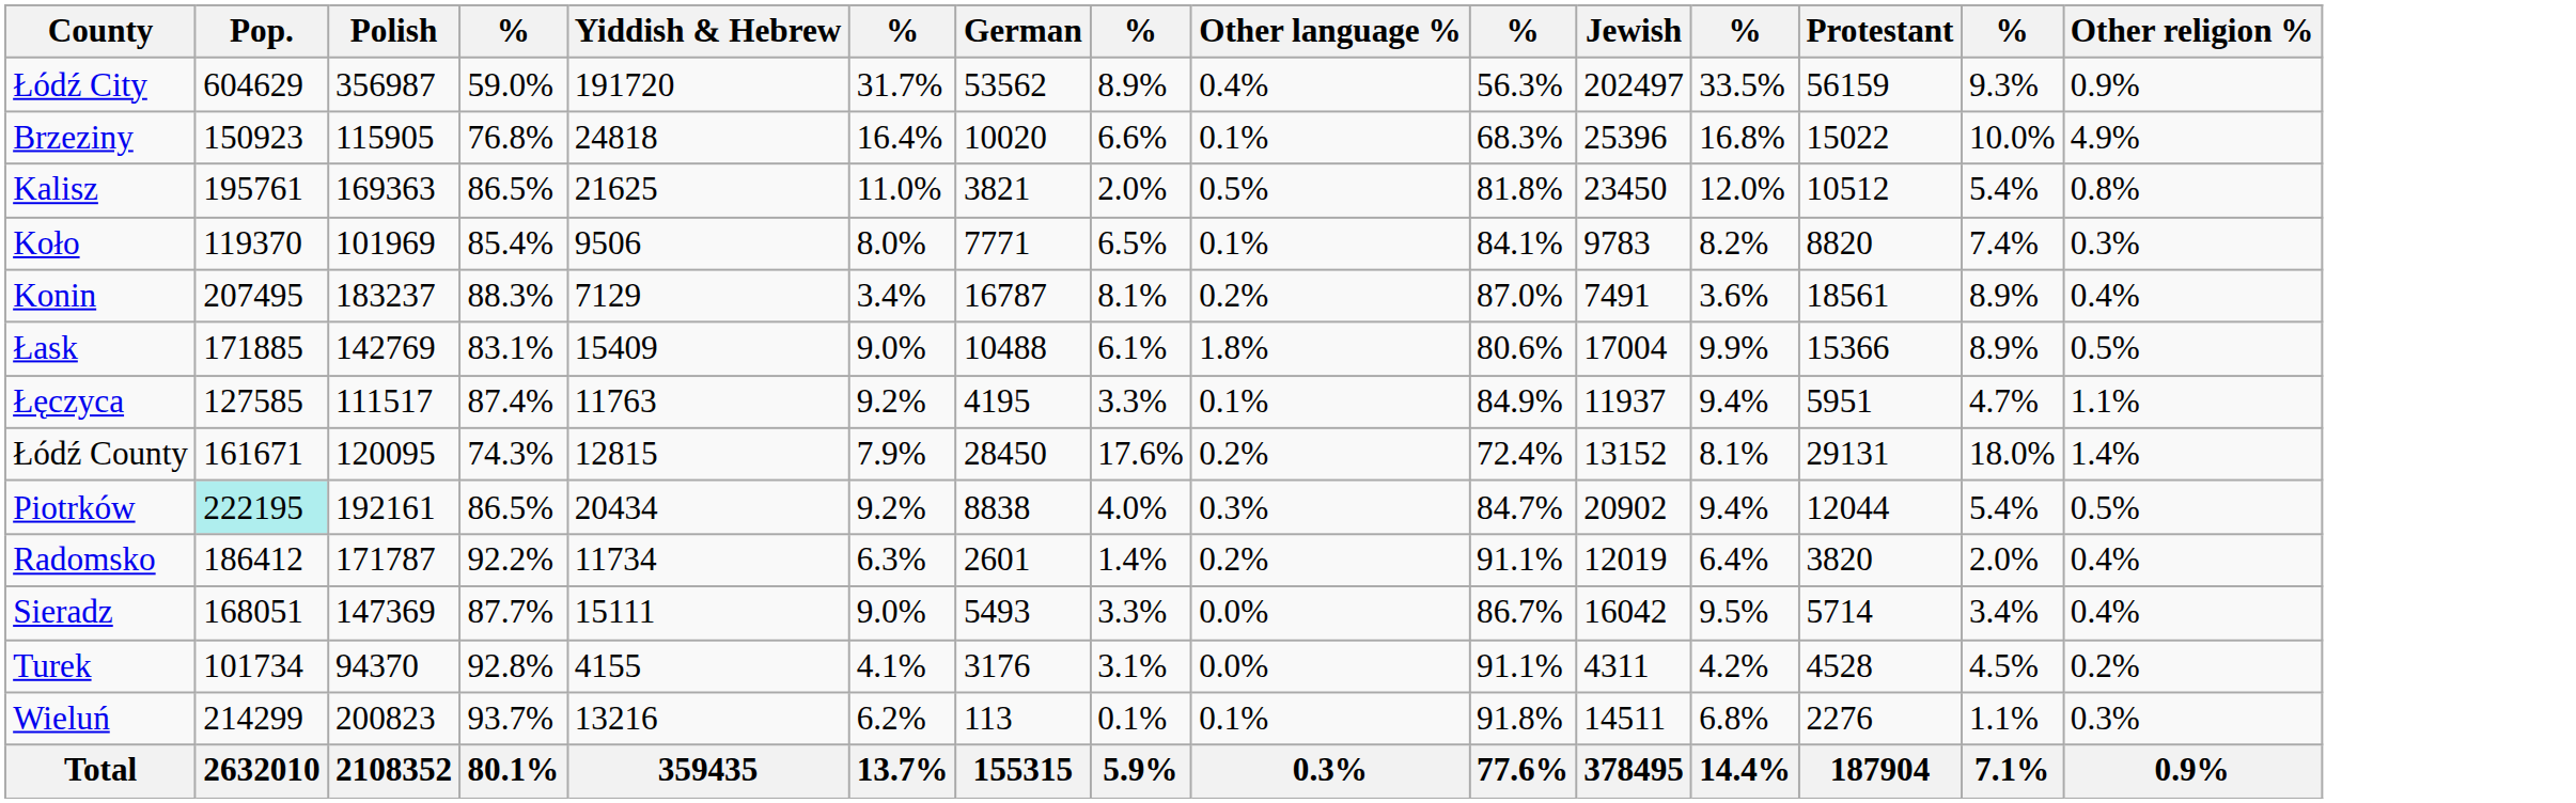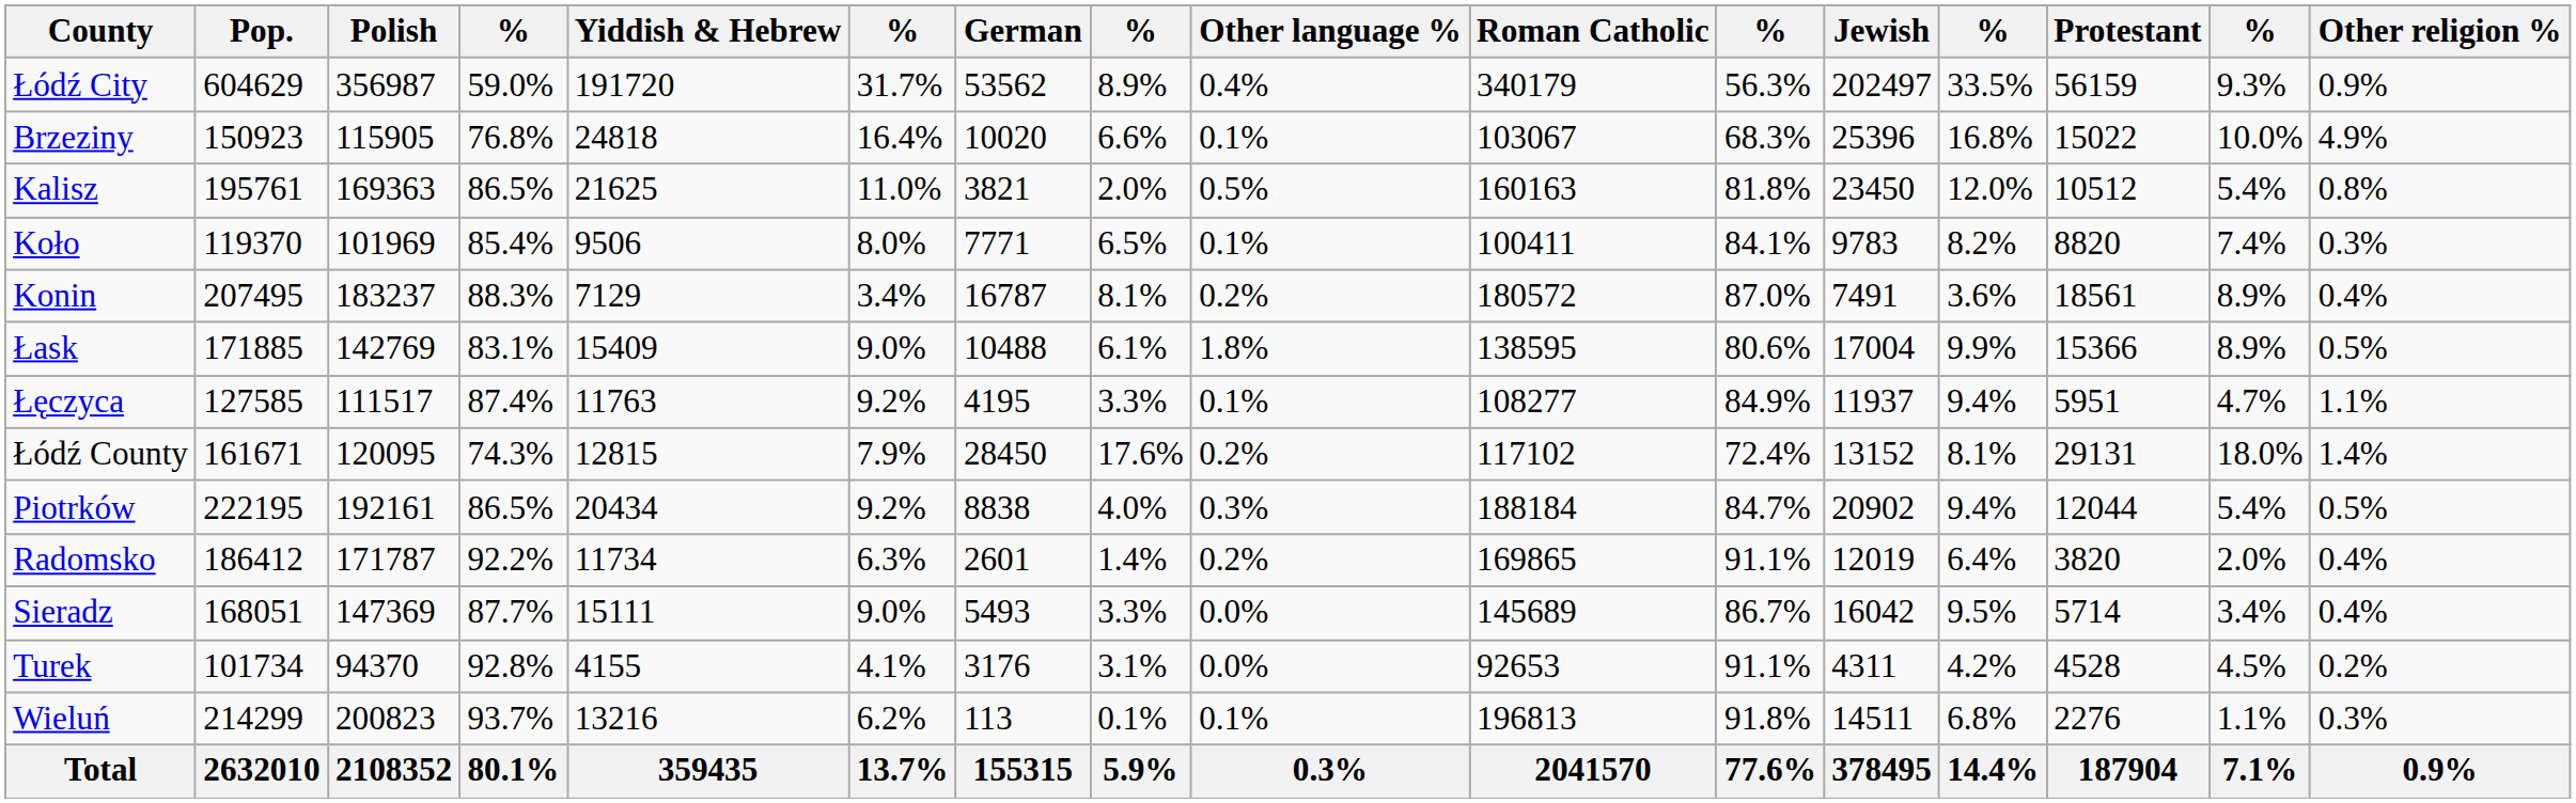+ column: Roman Catholic | 340179 | 103067 | 160163 | 100411 | 180572 | 138595 | 108277 | 117102 | 188184 | 169865 | 145689 | 92653 | 196813 | 2041570
Piotrków | Pop.: paleturquoise background -> no background
